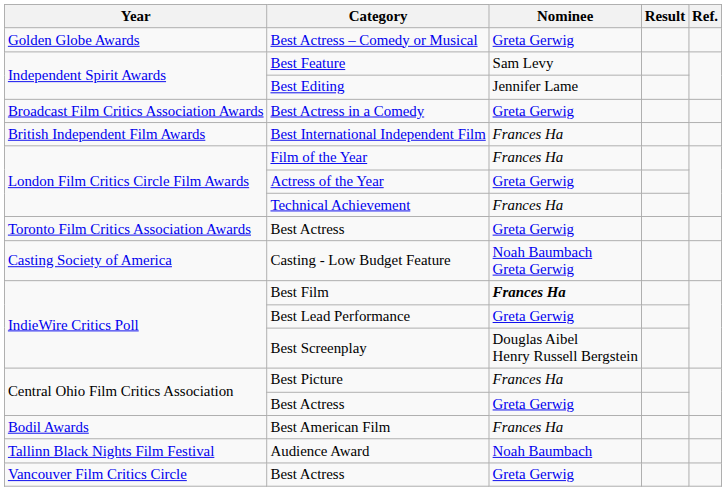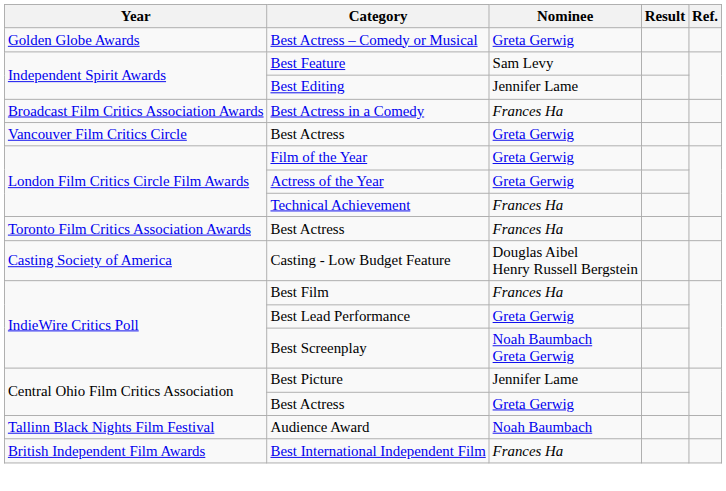Best Actress in a Comedy | Nominee: Greta Gerwig -> Frances Ha
rows swapped: Best International Independent Film <-> Vancouver Film Critics Circle / Best Actress
Film of the Year | Nominee: Frances Ha -> Greta Gerwig
Toronto Film Critics Association Awards / Best Actress | Nominee: Greta Gerwig -> Frances Ha
Casting - Low Budget Feature | Nominee: Noah Baumbach Greta Gerwig -> Douglas Aibel Henry Russell Bergstein
Best Film | Nominee: bold -> normal
Best Screenplay | Nominee: Douglas Aibel Henry Russell Bergstein -> Noah Baumbach Greta Gerwig
Best Picture | Nominee: Frances Ha -> Jennifer Lame
- row: Bodil Awards | Best American Film | Frances Ha
